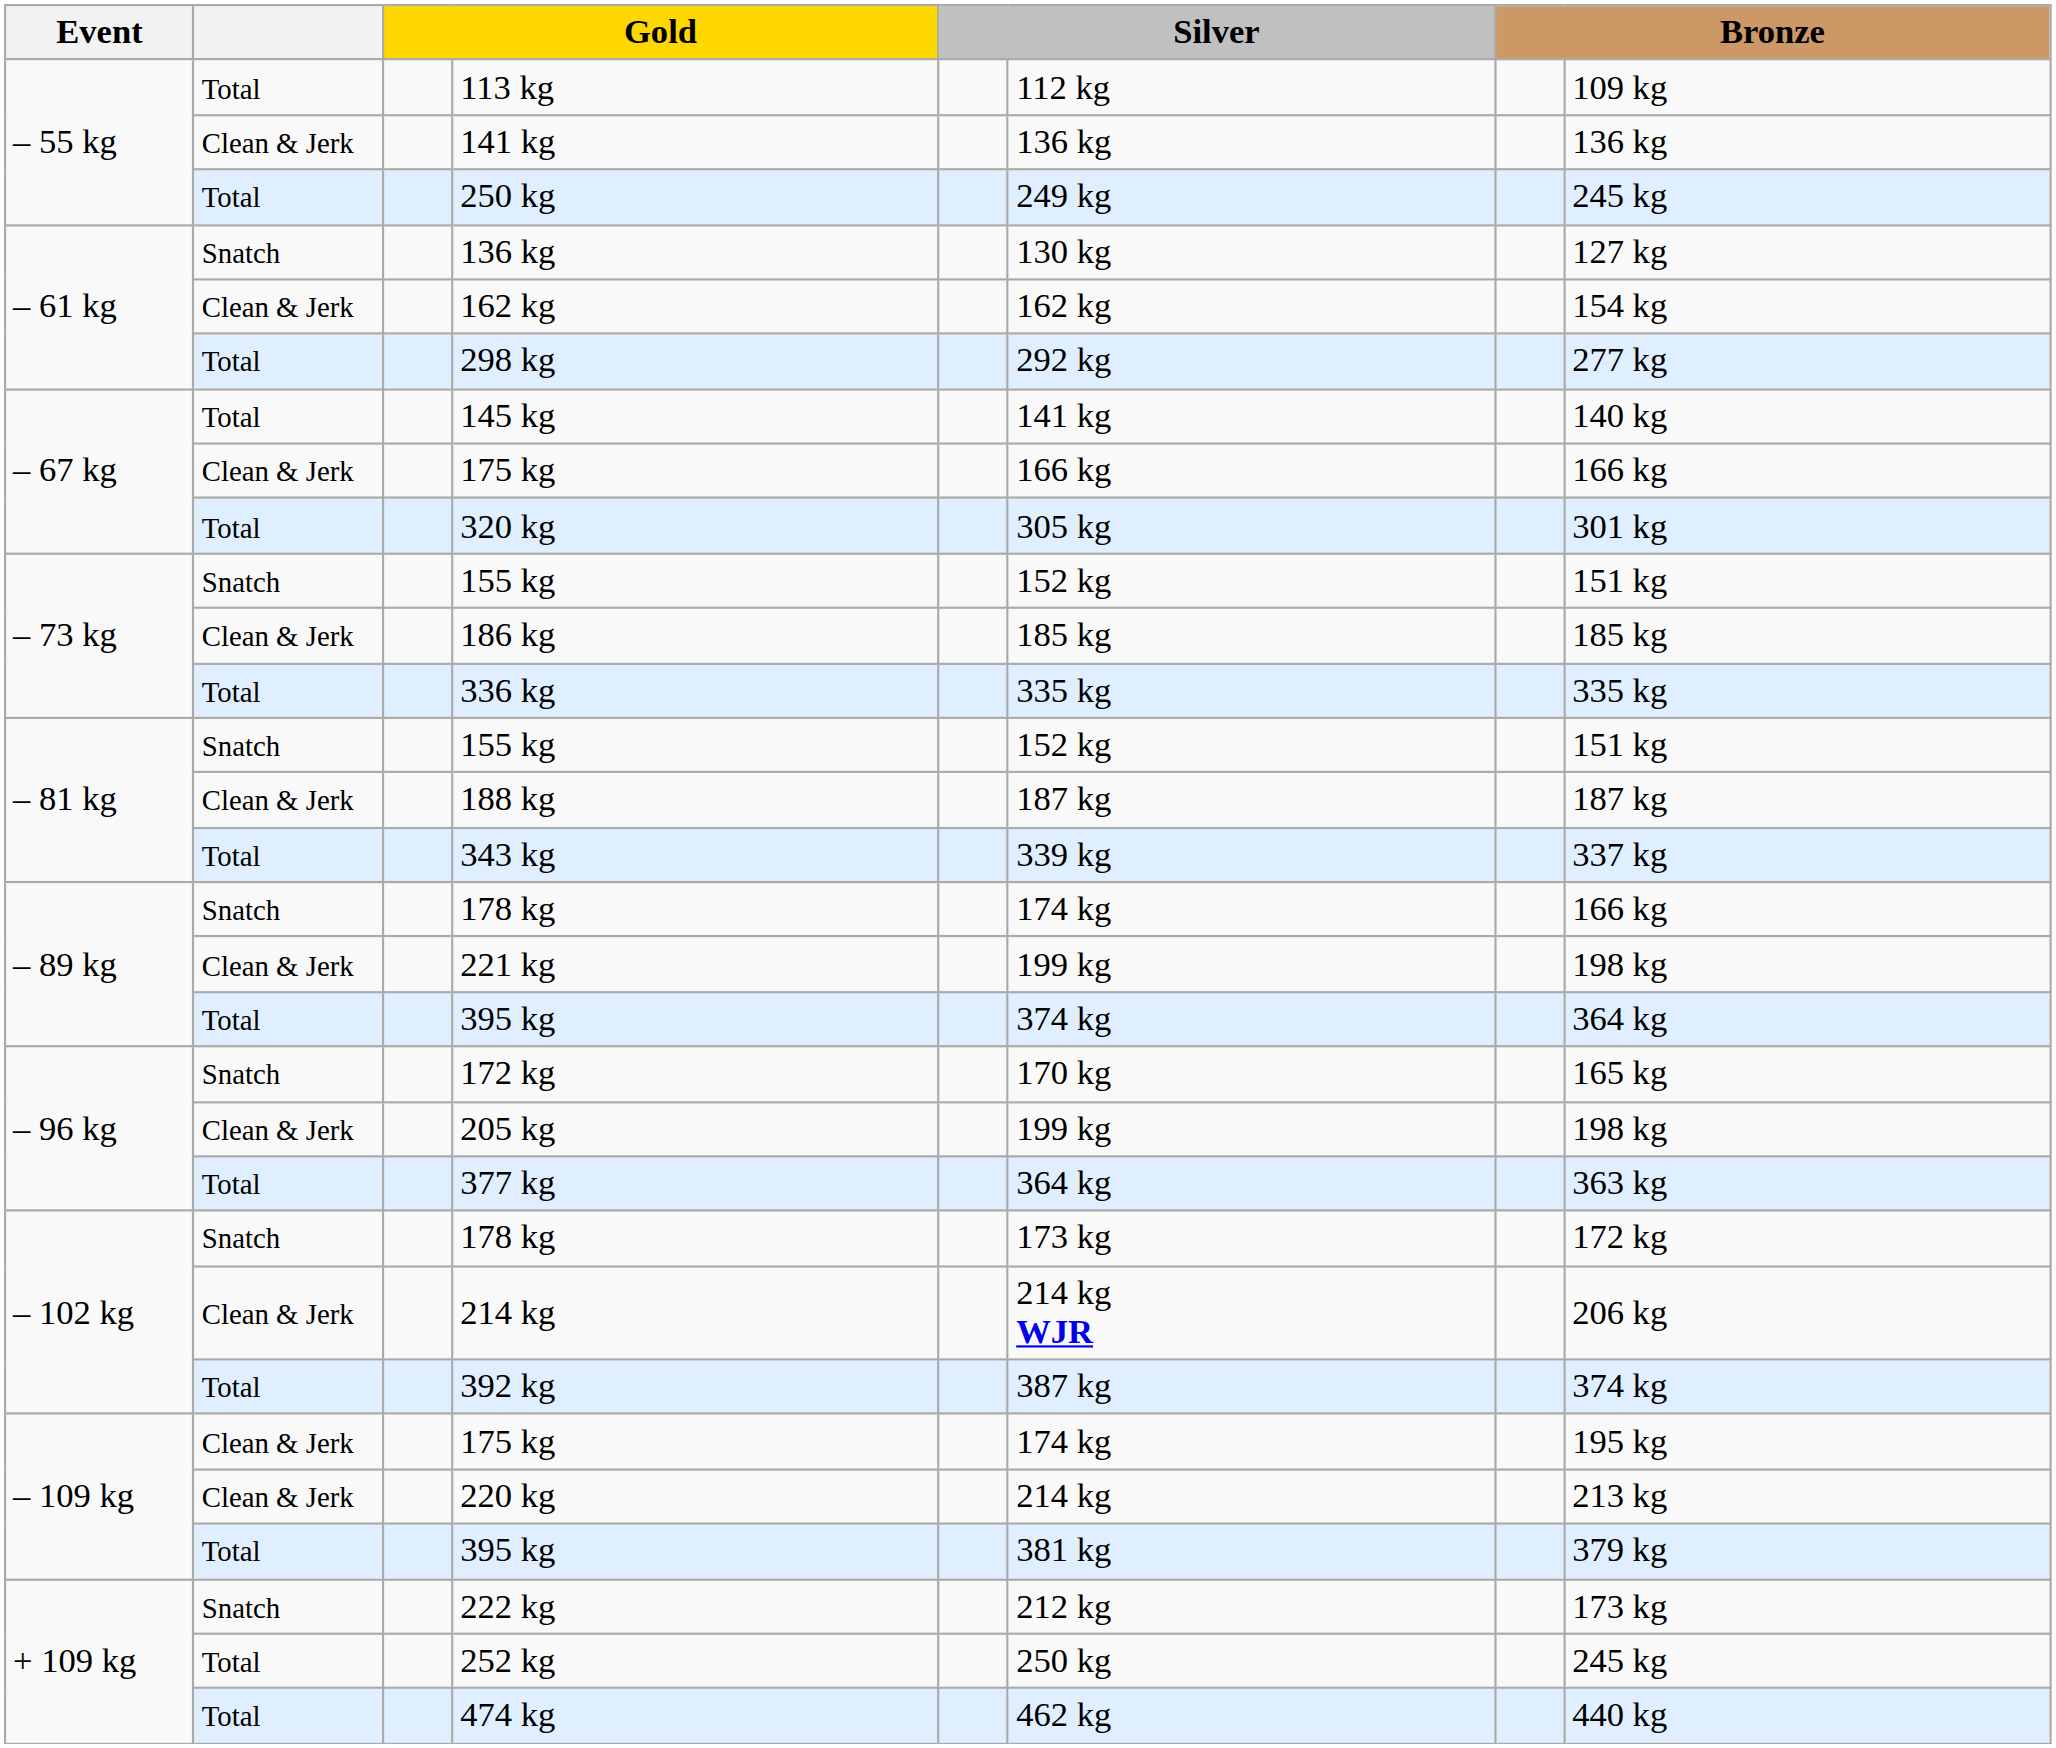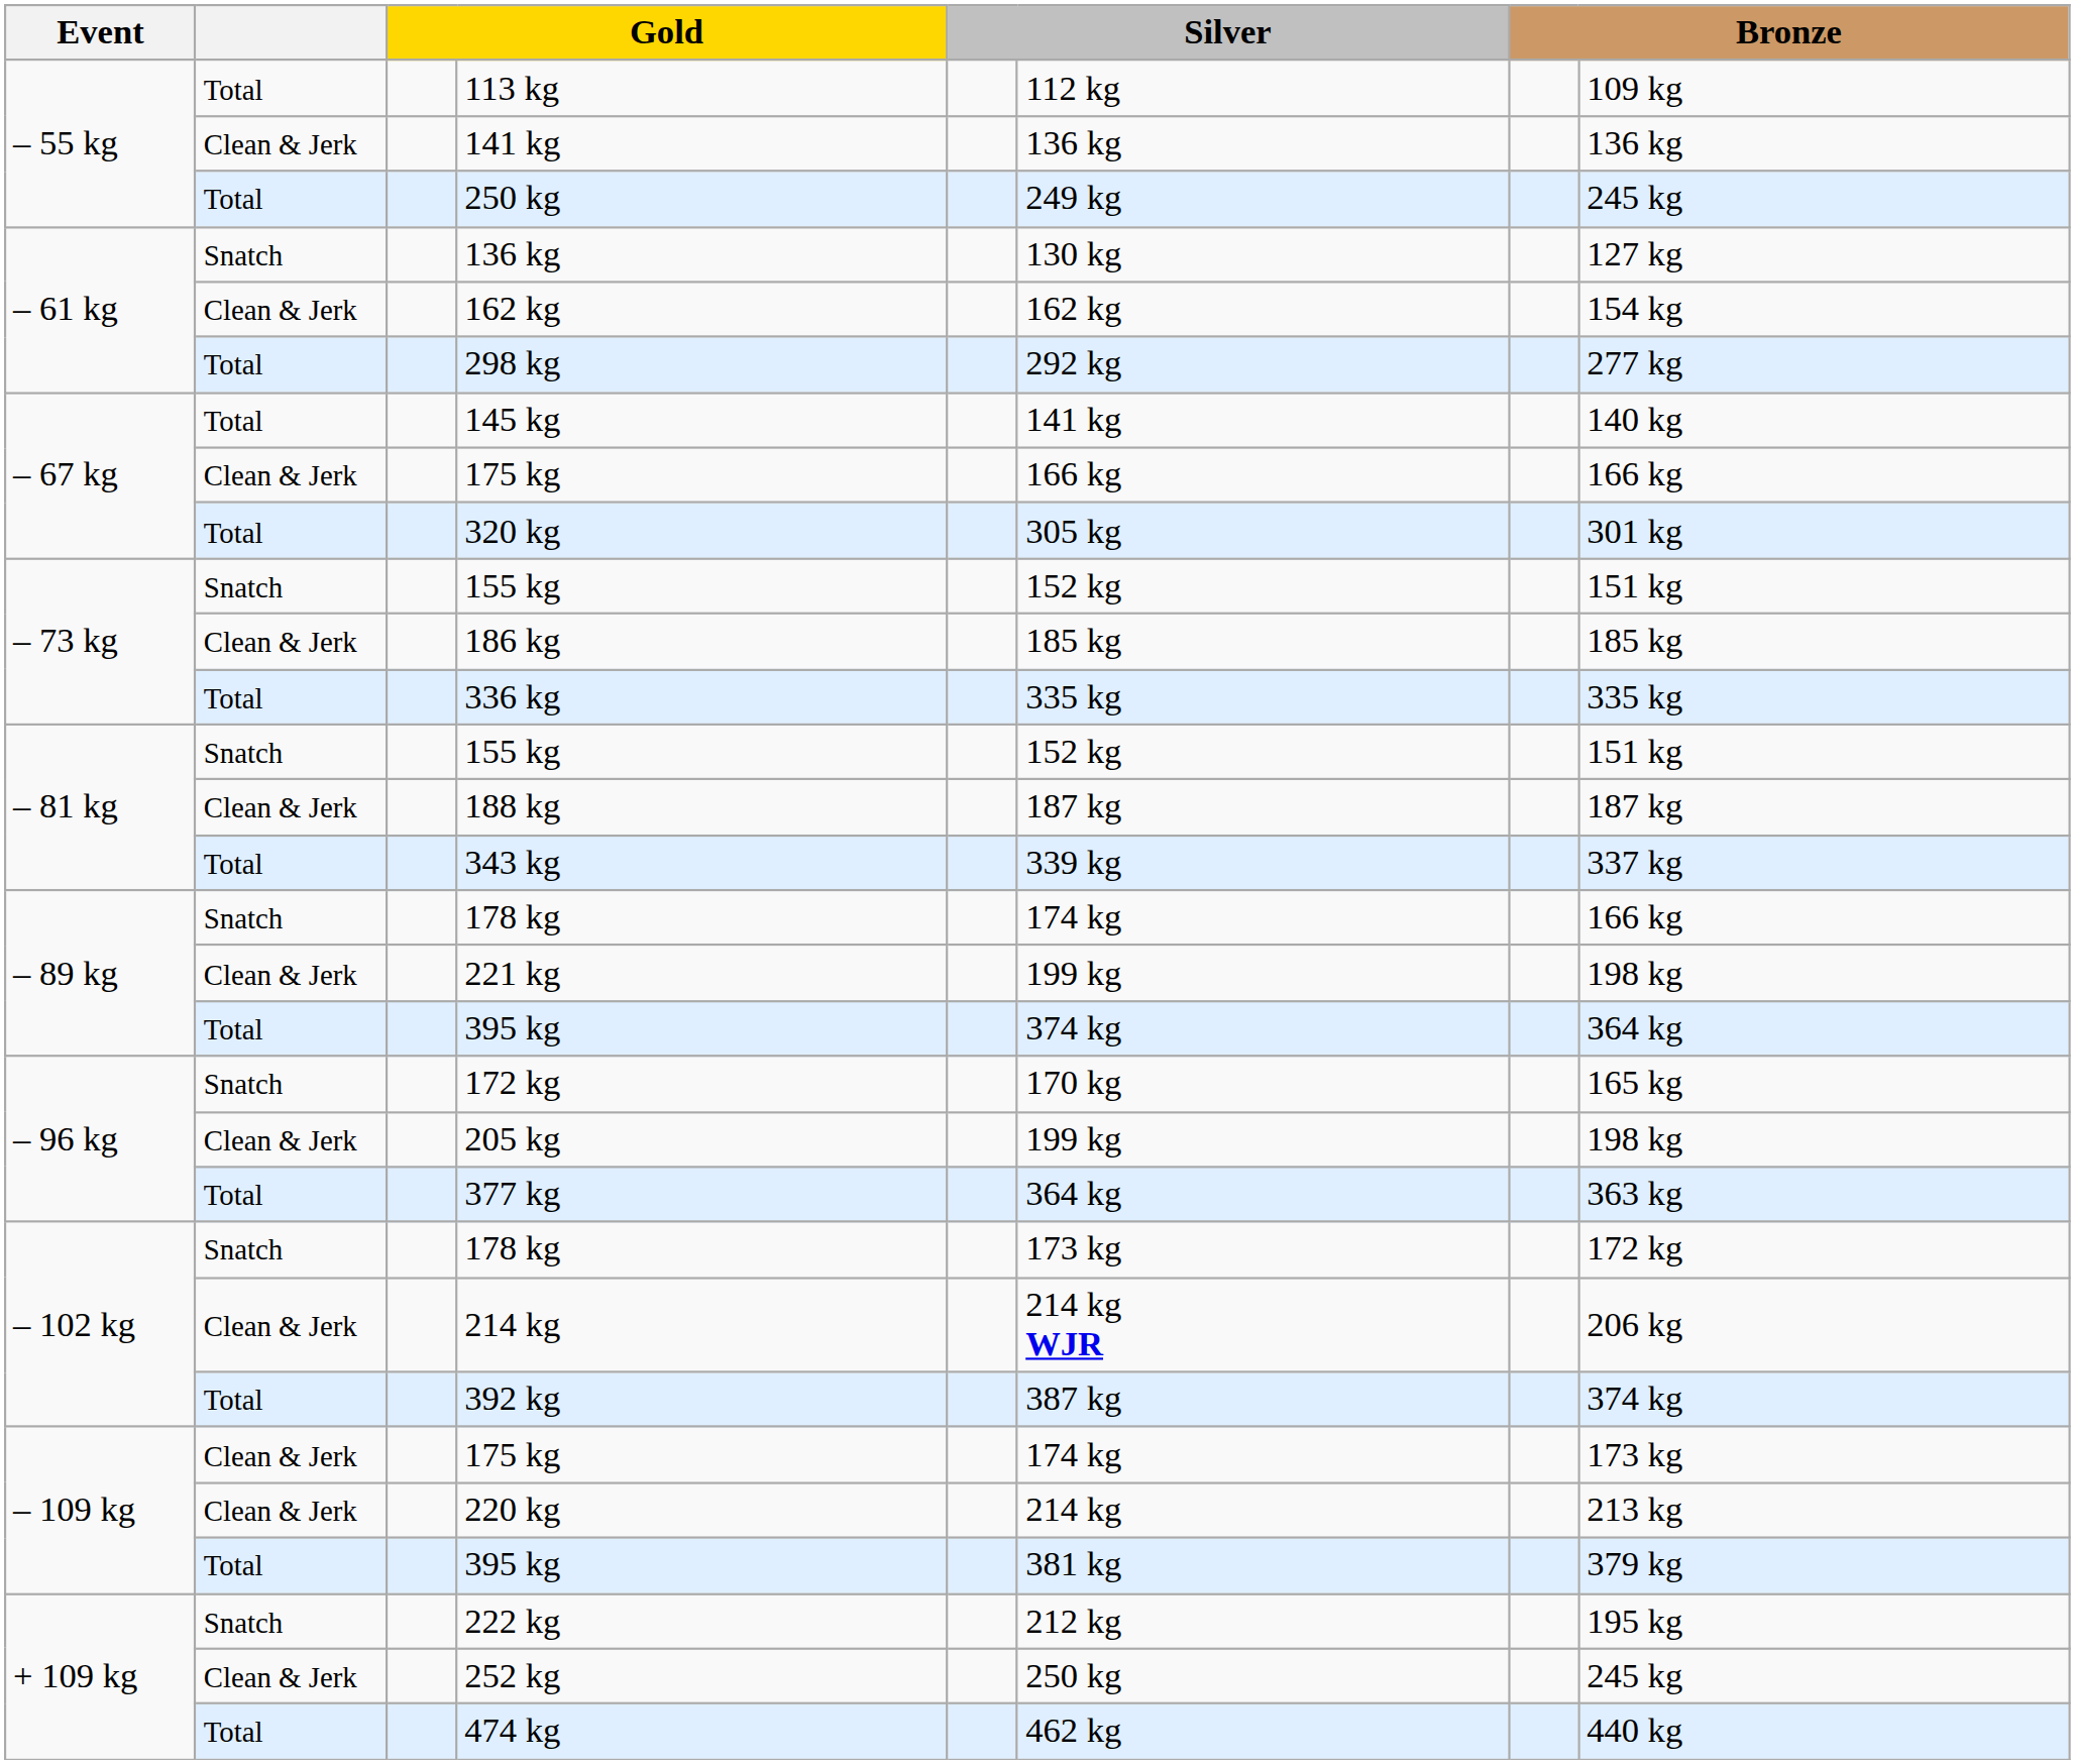– 109 kg / 175 kg | column 8: 195 kg -> 173 kg
222 kg | column 8: 173 kg -> 195 kg
252 kg | column 2: Total -> Clean & Jerk
